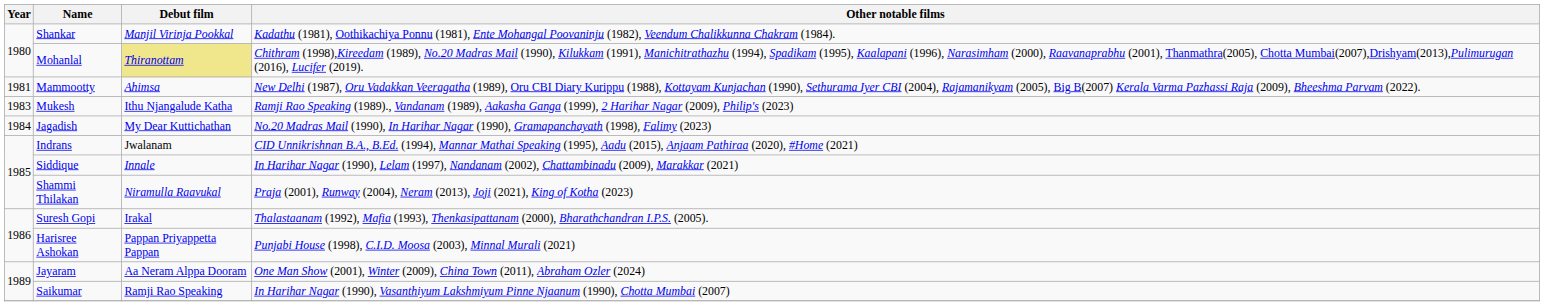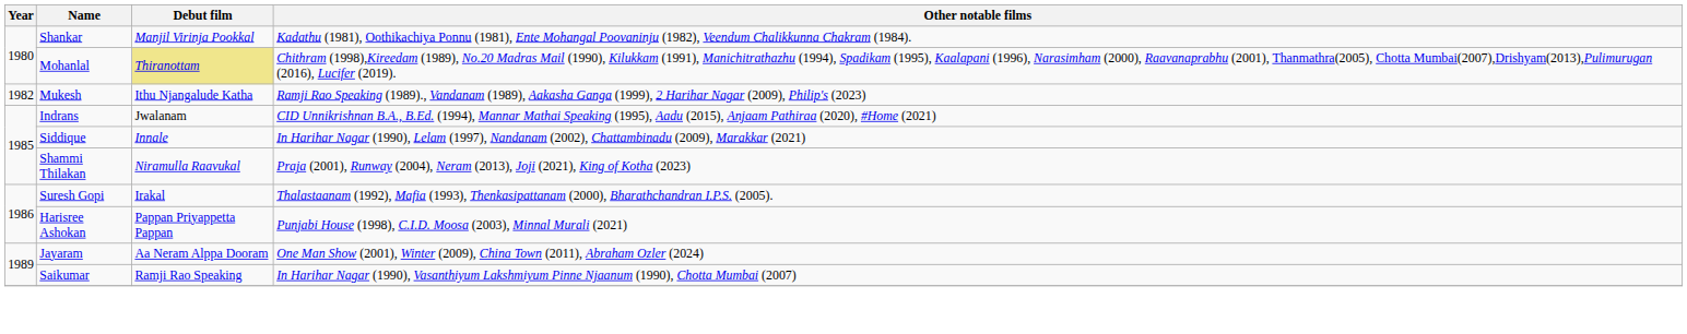- row: 1981 | Mammootty | Ahimsa | New Delhi (1987), Oru Vadakkan Veeragatha (1989), Oru CBI Diary Kurippu (1988), Kottayam Kunjachan (1990), Sethurama Iyer CBI (2004), Rajamanikyam (2005), Big B(2007) Kerala Varma Pazhassi Raja (2009), Bheeshma Parvam (2022).
Mukesh | Year: 1983 -> 1982
- row: 1984 | Jagadish | My Dear Kuttichathan | No.20 Madras Mail (1990), In Harihar Nagar (1990), Gramapanchayath (1998), Falimy (2023)
